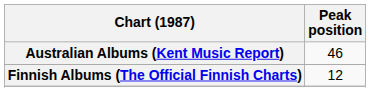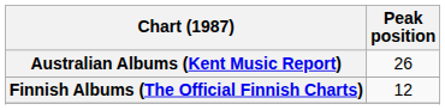Australian Albums (Kent Music Report) | Peak position: 46 -> 26
